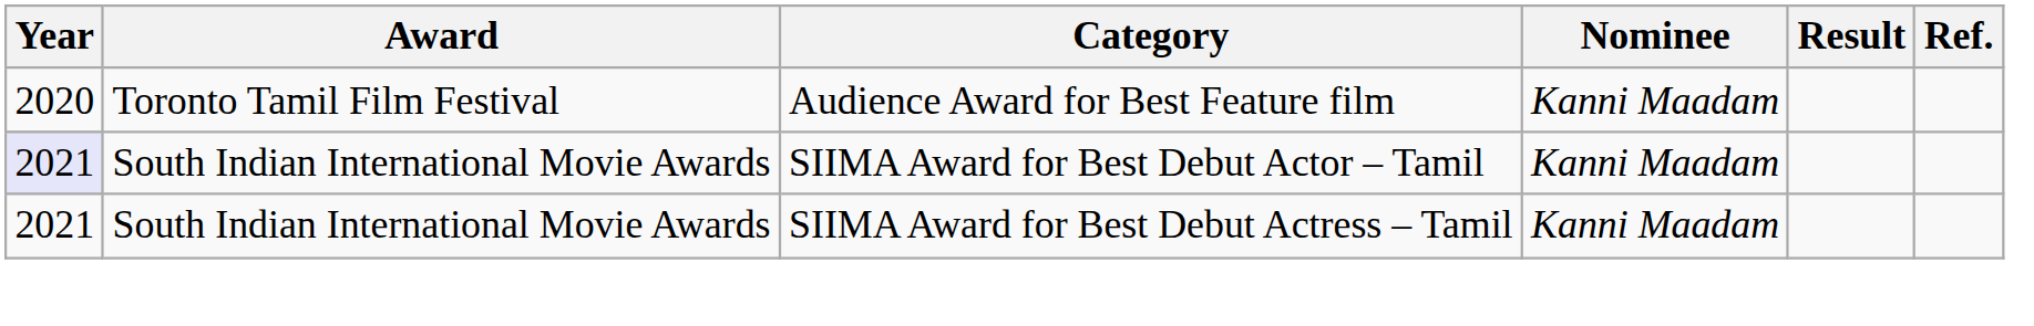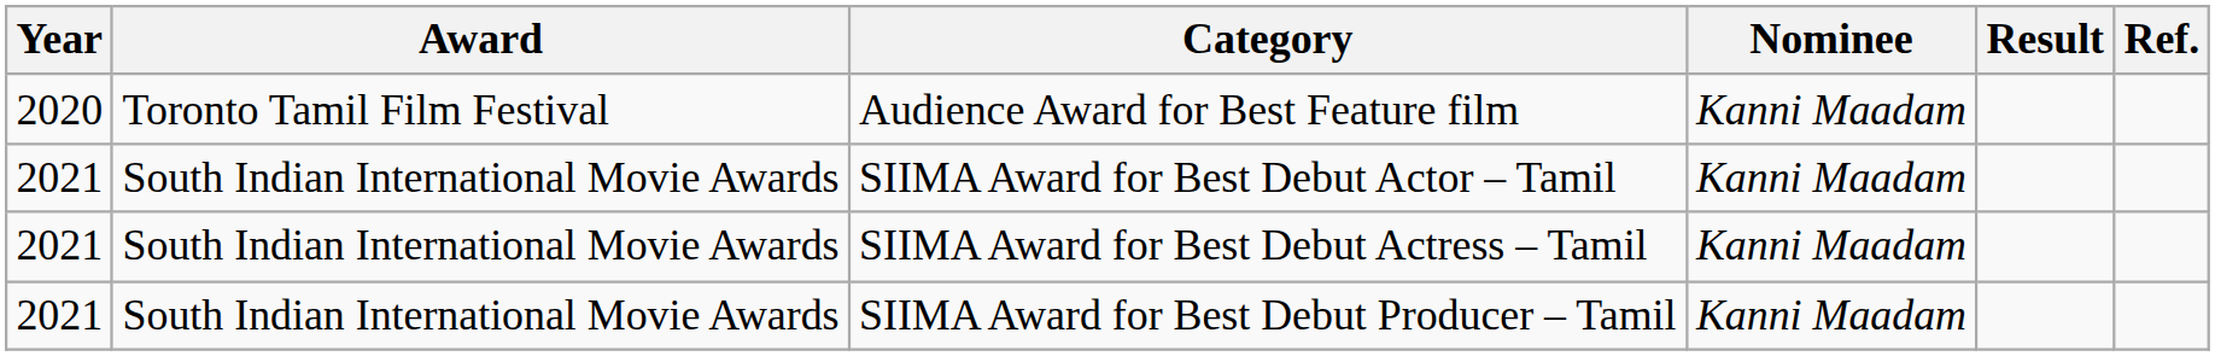SIIMA Award for Best Debut Actor – Tamil | Year: lavender background -> no background
+ row: 2021 | South Indian International Movie Awards | SIIMA Award for Best Debut Producer – Tamil | Kanni Maadam
